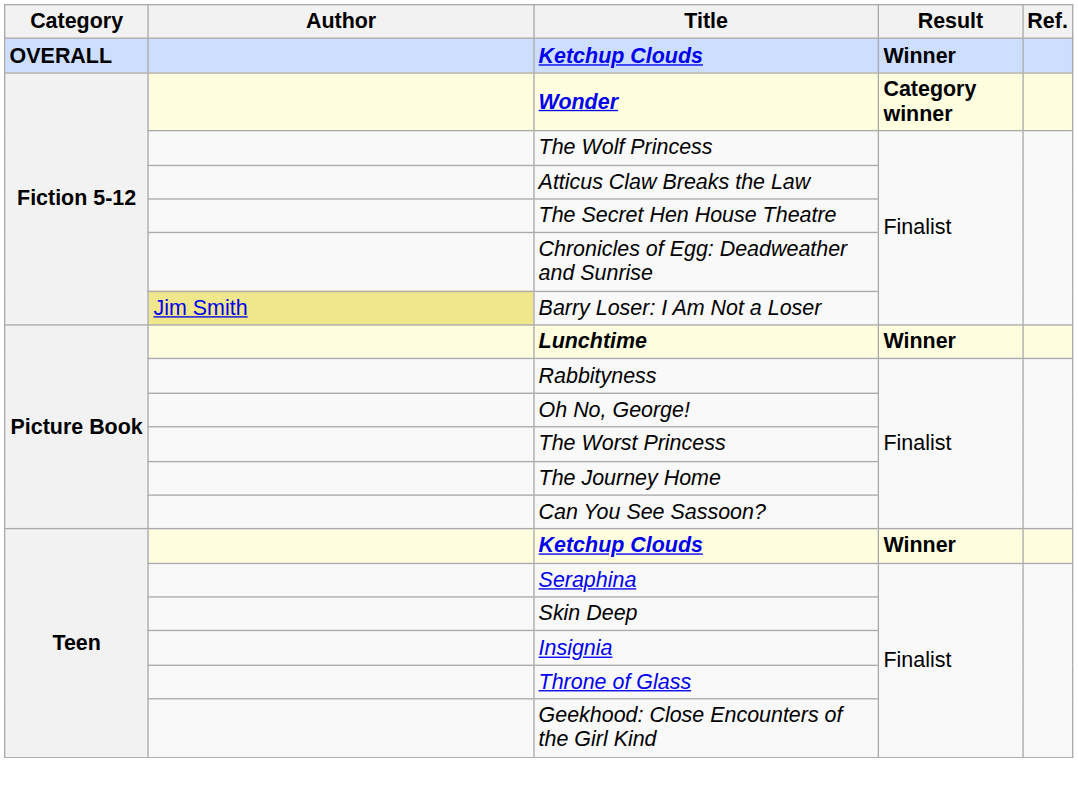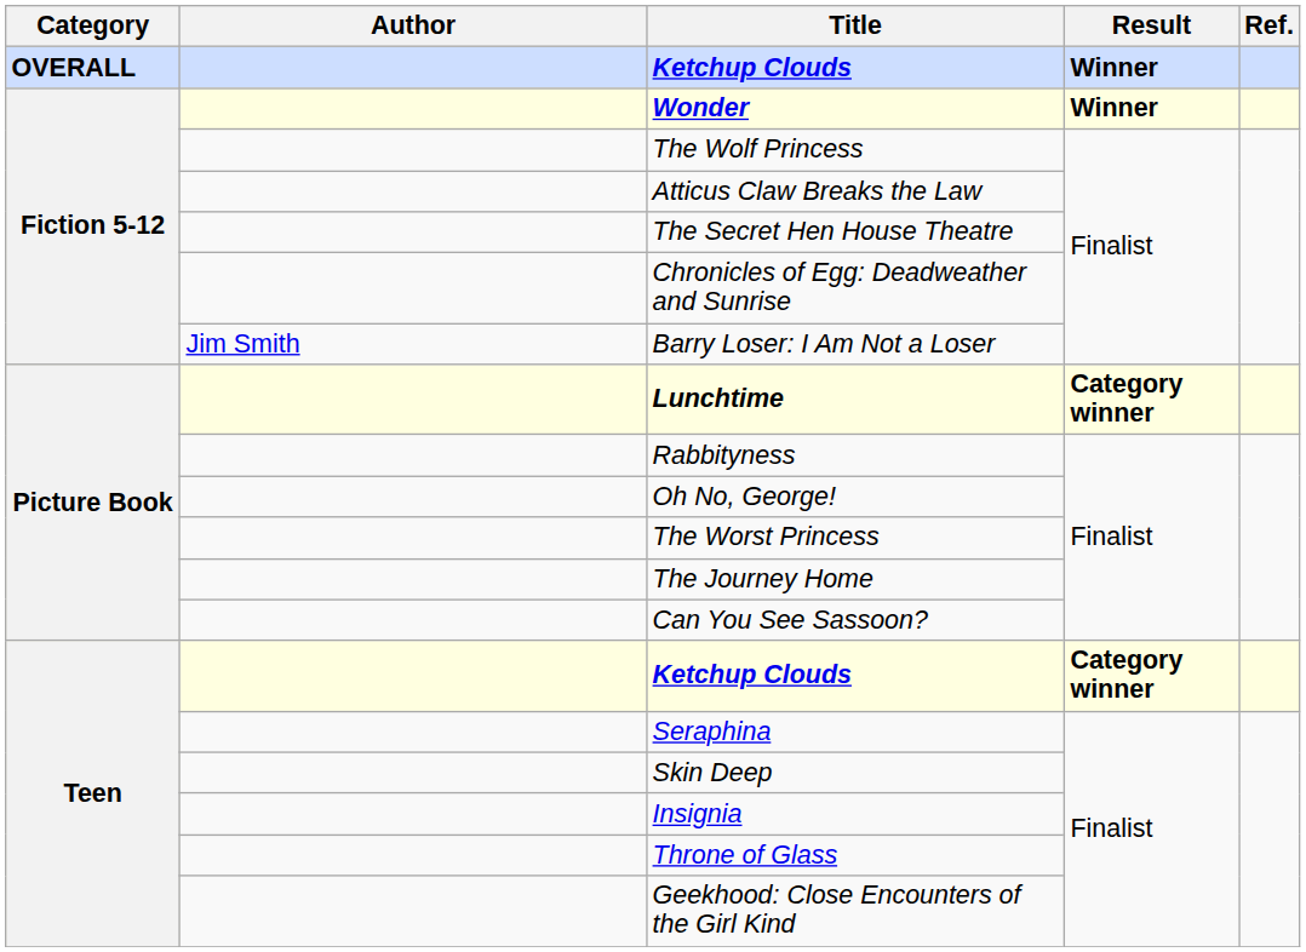Wonder | Result: Category winner -> Winner
Barry Loser: I Am Not a Loser | Author: khaki background -> no background
Lunchtime | Result: Winner -> Category winner
Teen / Ketchup Clouds | Result: Winner -> Category winner
